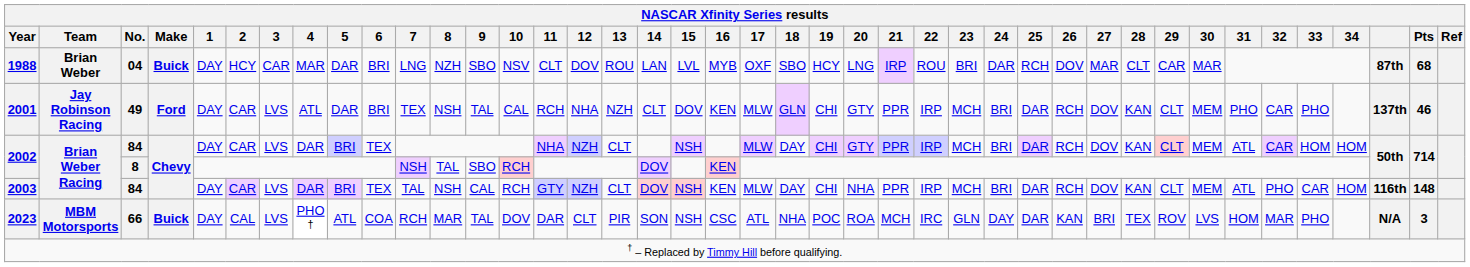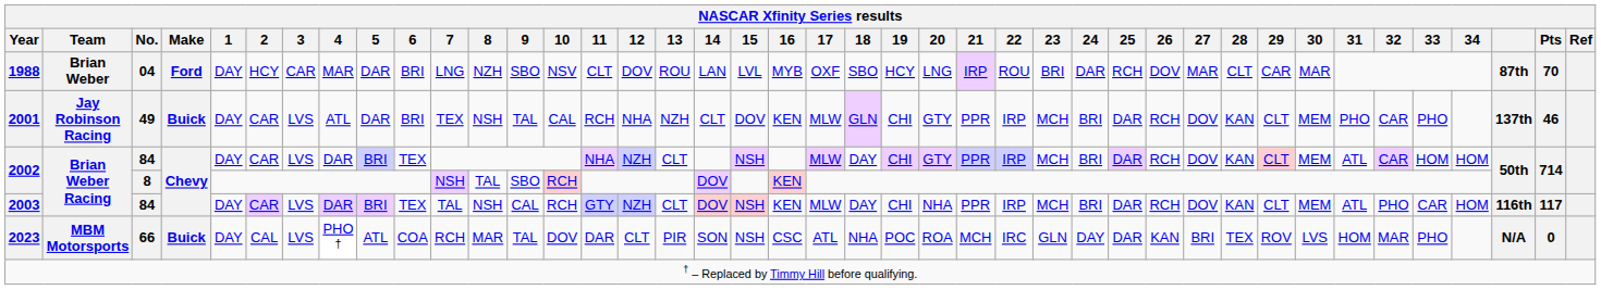1988 | Make: Buick -> Ford
1988 | Pts: 68 -> 70
2001 | Make: Ford -> Buick
2003 | Pts: 148 -> 117
2023 | Pts: 3 -> 0
